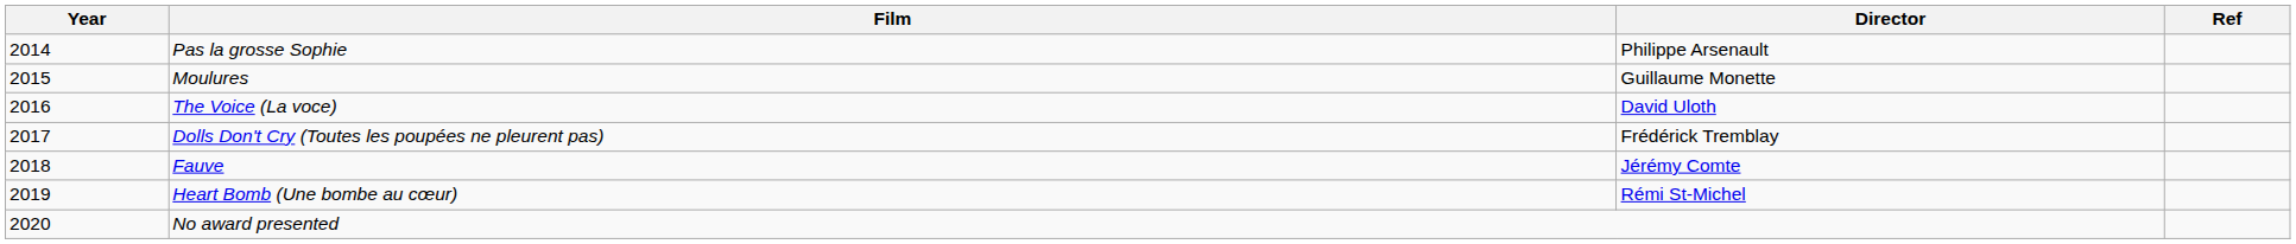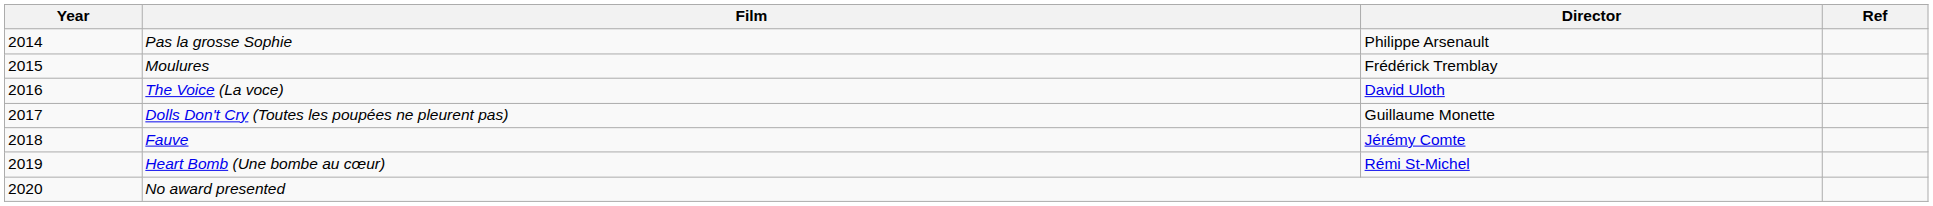Moulures | Director: Guillaume Monette -> Frédérick Tremblay
Dolls Don't Cry (Toutes les poupées ne pleurent pas) | Director: Frédérick Tremblay -> Guillaume Monette
